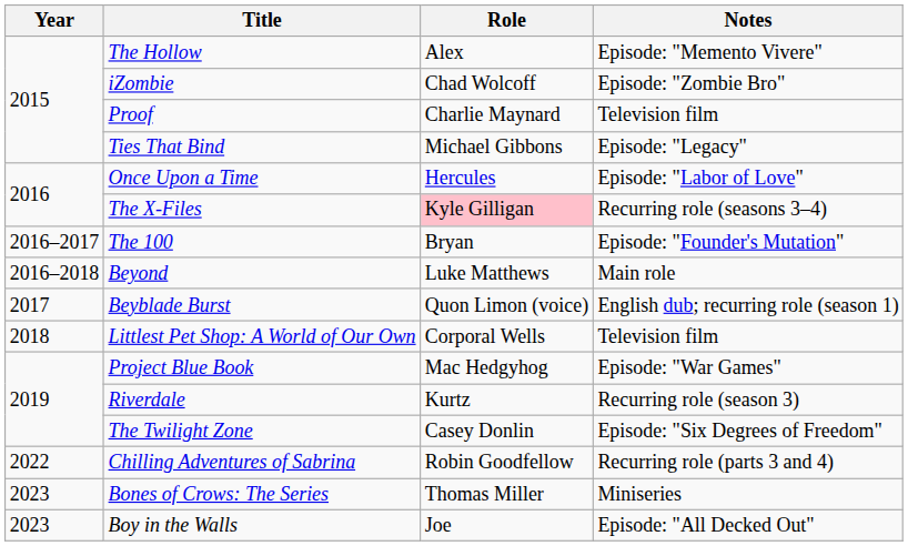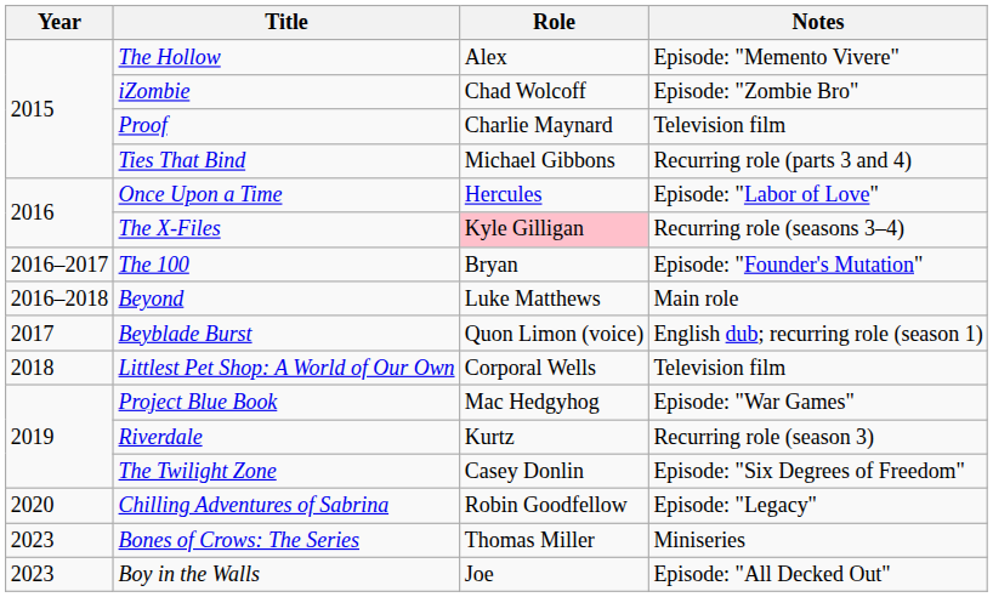Ties That Bind | Notes: Episode: "Legacy" -> Recurring role (parts 3 and 4)
Chilling Adventures of Sabrina | Year: 2022 -> 2020
Chilling Adventures of Sabrina | Notes: Recurring role (parts 3 and 4) -> Episode: "Legacy"
